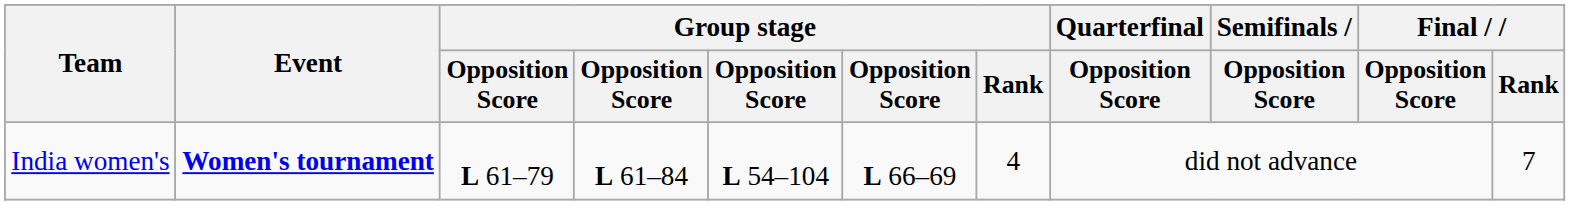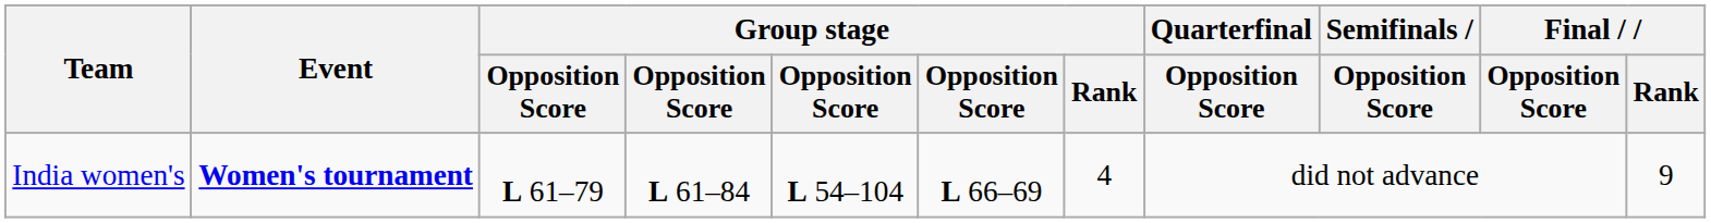India women's | Final / Rank: 7 -> 9
